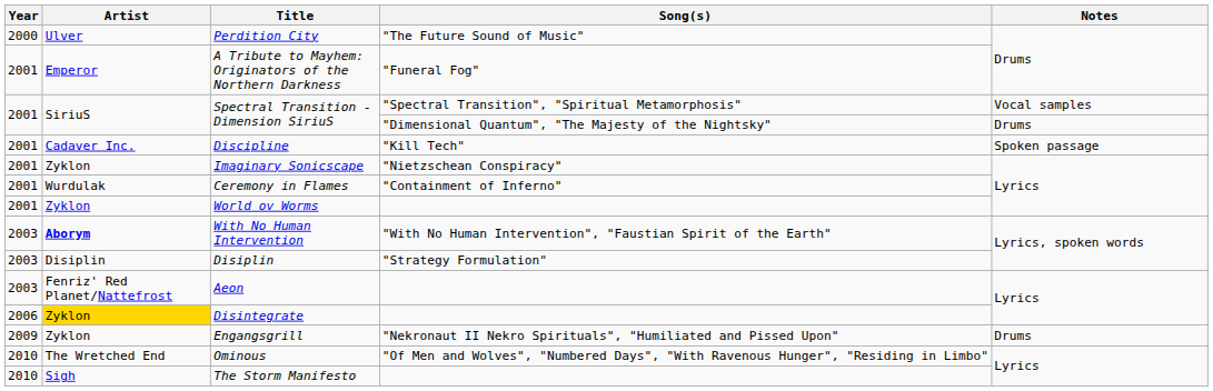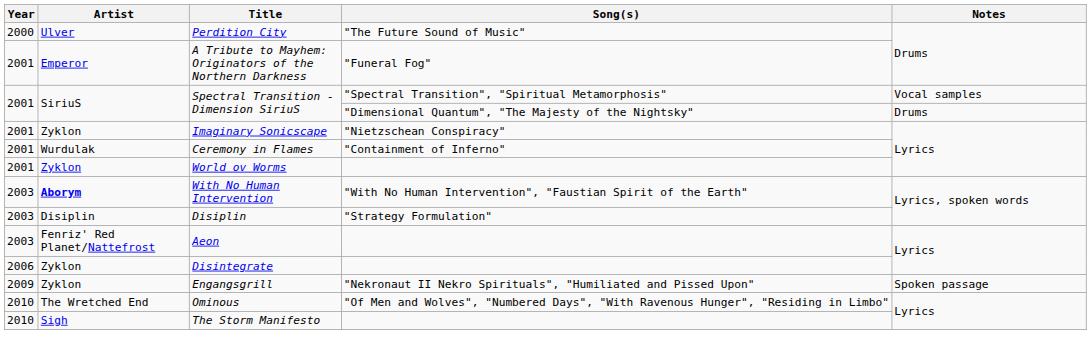- row: 2001 | Cadaver Inc. | Discipline | "Kill Tech" | Spoken passage
Disintegrate | Artist: gold background -> no background
Engangsgrill | Notes: Drums -> Spoken passage
